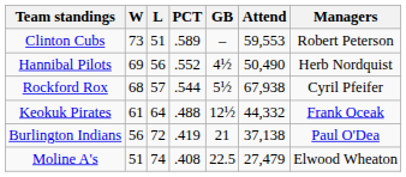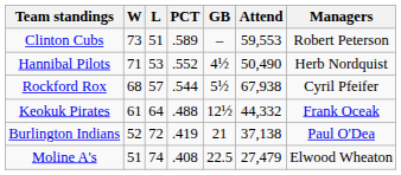Hannibal Pilots | W: 69 -> 71
Hannibal Pilots | L: 56 -> 53
Burlington Indians | W: 56 -> 52
